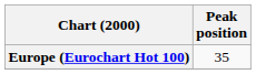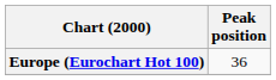Europe (Eurochart Hot 100) | Peak position: 35 -> 36
